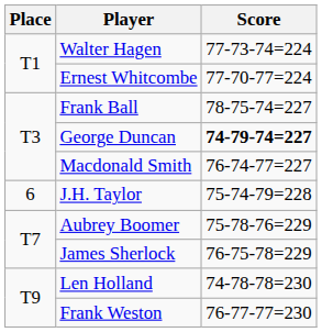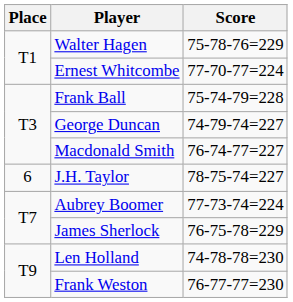Walter Hagen | Score: 77-73-74=224 -> 75-78-76=229
Frank Ball | Score: 78-75-74=227 -> 75-74-79=228
George Duncan | Score: bold -> normal
J.H. Taylor | Score: 75-74-79=228 -> 78-75-74=227
Aubrey Boomer | Score: 75-78-76=229 -> 77-73-74=224
